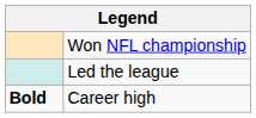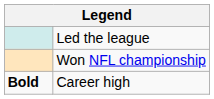rows swapped: Won NFL championship <-> Led the league
